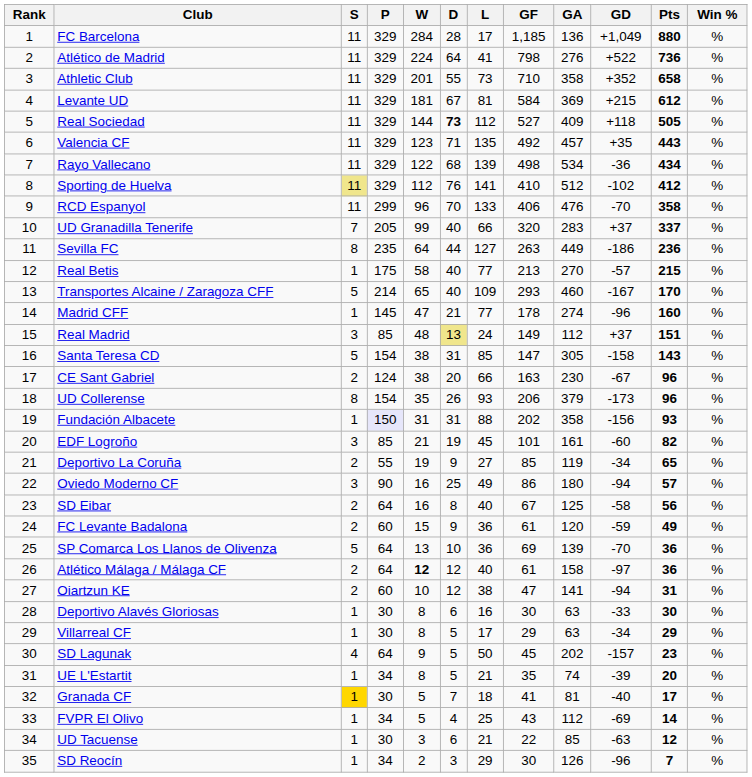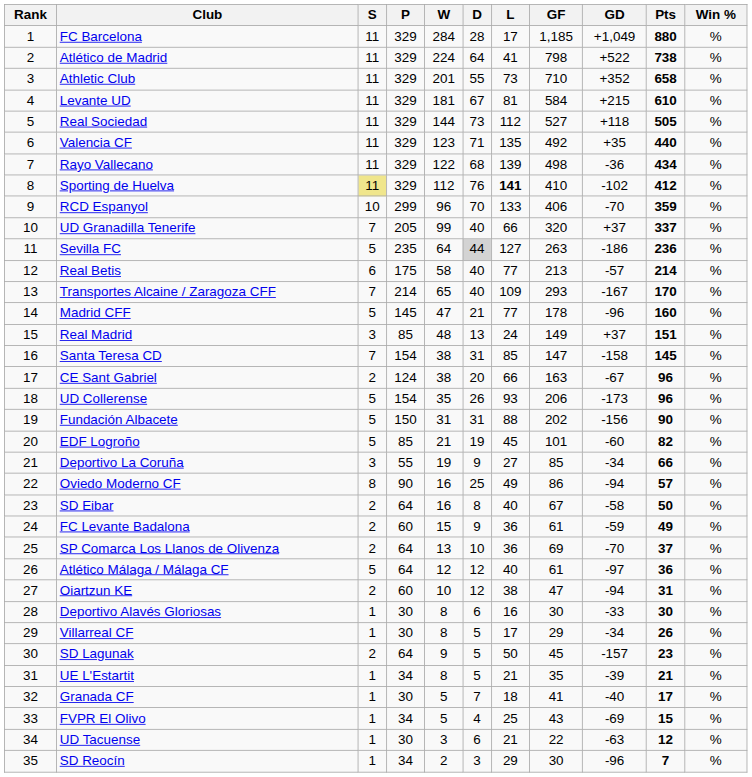- column: GA | 136 | 276 | 358 | 369 | 409 | 457 | 534 | 512 | 476 | 283 | 449 | 270 | 460 | 274 | 112 | 305 | 230 | 379 | 358 | 161 | 119 | 180 | 125 | 120 | 139 | 158 | 141 | 63 | 63 | 202 | 74 | 81 | 112 | 85 | 126
Atlético de Madrid | Pts: 736 -> 738
Levante UD | Pts: 612 -> 610
Real Sociedad | D: bold -> normal
Valencia CF | Pts: 443 -> 440
Sporting de Huelva | L: normal -> bold
RCD Espanyol | S: 11 -> 10
RCD Espanyol | Pts: 358 -> 359
Sevilla FC | S: 8 -> 5
Sevilla FC | D: no background -> lightgrey background
Real Betis | S: 1 -> 6
Real Betis | Pts: 215 -> 214
Transportes Alcaine / Zaragoza CFF | S: 5 -> 7
Madrid CFF | S: 1 -> 5
Real Madrid | D: khaki background -> no background
Santa Teresa CD | S: 5 -> 7
Santa Teresa CD | Pts: 143 -> 145
UD Collerense | S: 8 -> 5
Fundación Albacete | S: 1 -> 5
Fundación Albacete | P: lavender background -> no background
Fundación Albacete | Pts: 93 -> 90
EDF Logroño | S: 3 -> 5
Deportivo La Coruña | S: 2 -> 3
Deportivo La Coruña | Pts: 65 -> 66
Oviedo Moderno CF | S: 3 -> 8
SD Eibar | Pts: 56 -> 50
SP Comarca Los Llanos de Olivenza | S: 5 -> 2
SP Comarca Los Llanos de Olivenza | Pts: 36 -> 37
Atlético Málaga / Málaga CF | S: 2 -> 5
Atlético Málaga / Málaga CF | W: bold -> normal
Villarreal CF | Pts: 29 -> 26
SD Lagunak | S: 4 -> 2
UE L'Estartit | Pts: 20 -> 21
Granada CF | S: gold background -> no background
FVPR El Olivo | Pts: 14 -> 15
